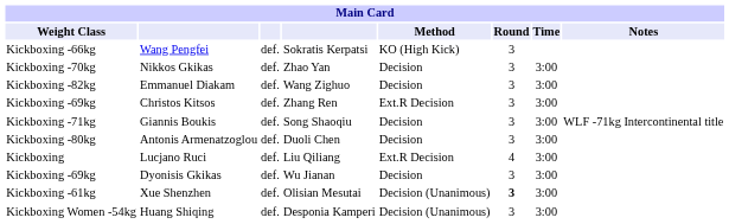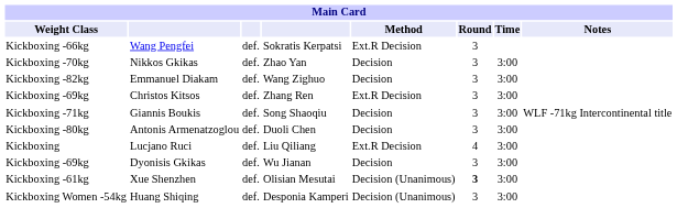Wang Pengfei | Method: KO (High Kick) -> Ext.R Decision
